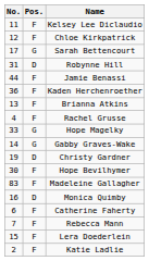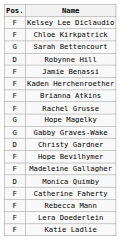- column: No. | 11 | 12 | 17 | 31 | 44 | 36 | 13 | 4 | 33 | 14 | 19 | 30 | 83 | 16 | 6 | 7 | 15 | 2
